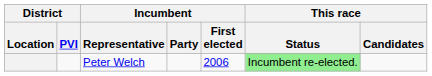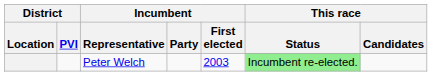Peter Welch | Incumbent / First elected: 2006 -> 2003
